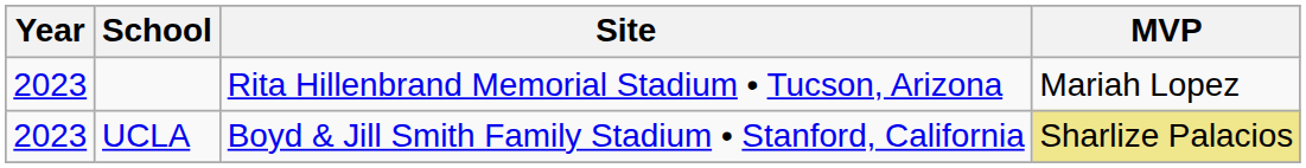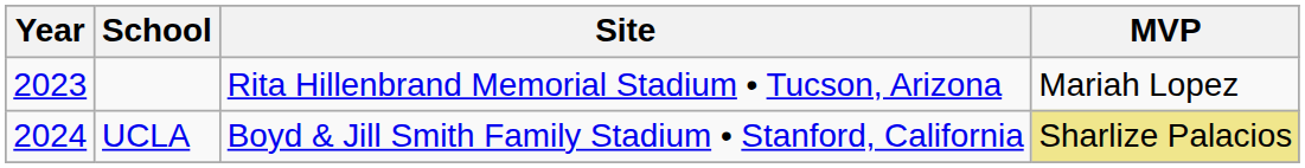UCLA | Year: 2023 -> 2024
